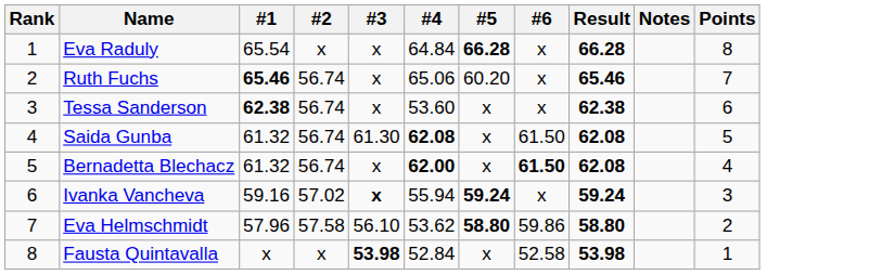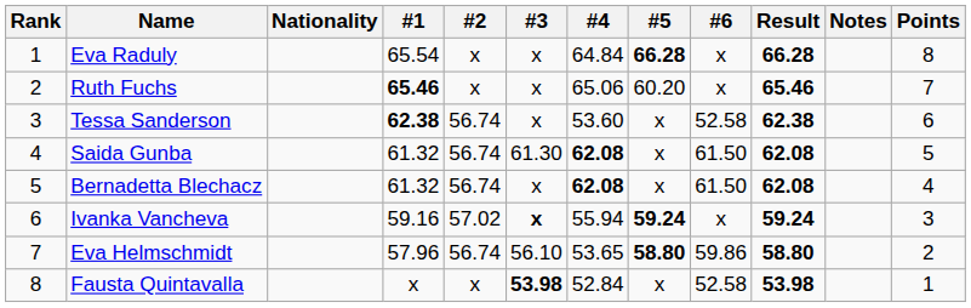+ column: Nationality
Ruth Fuchs | #2: 56.74 -> x
Tessa Sanderson | #6: x -> 52.58
Bernadetta Blechacz | #4: 62.00 -> 62.08
Bernadetta Blechacz | #6: bold -> normal
Eva Helmschmidt | #2: 57.58 -> 56.74
Eva Helmschmidt | #4: 53.62 -> 53.65
